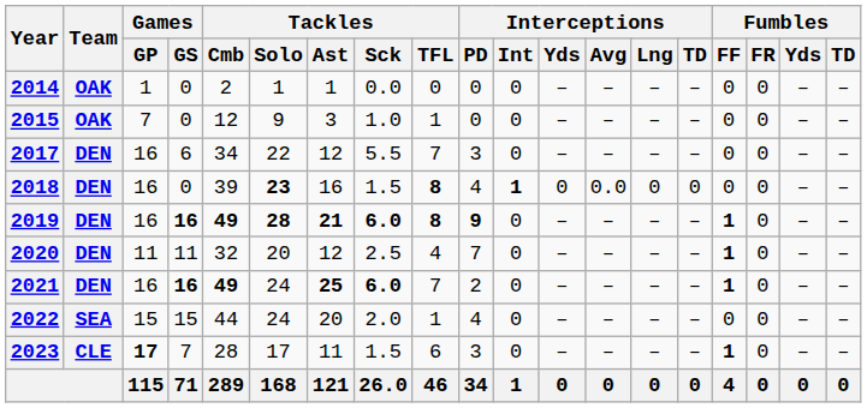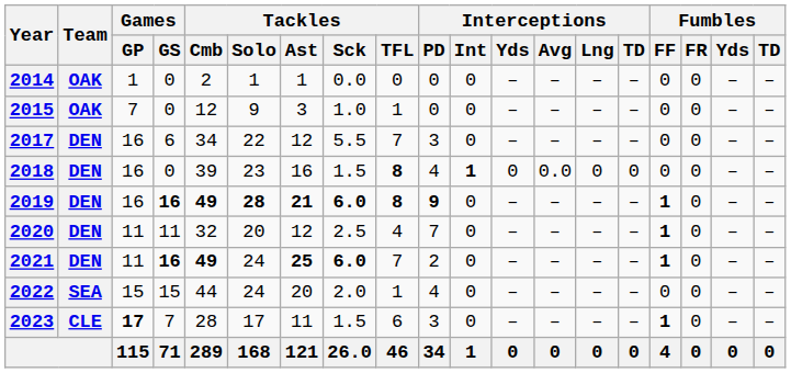2018 | Tackles / Solo: bold -> normal
2021 | Games / GP: 16 -> 11
